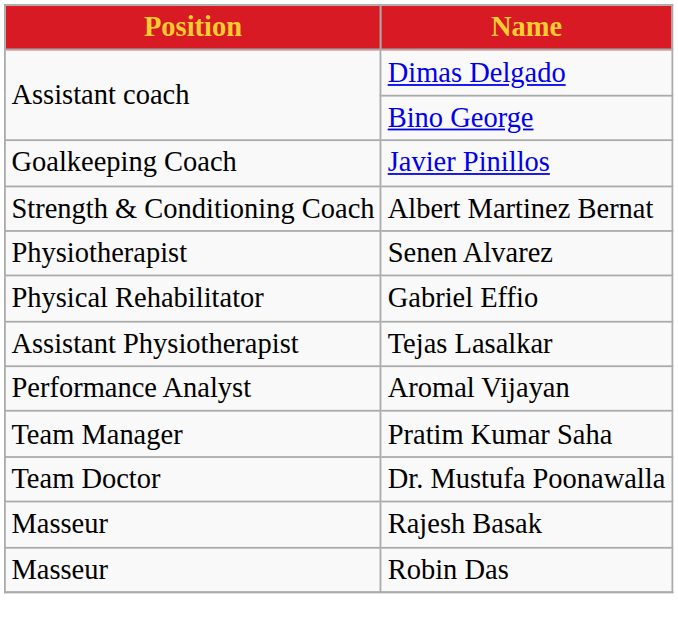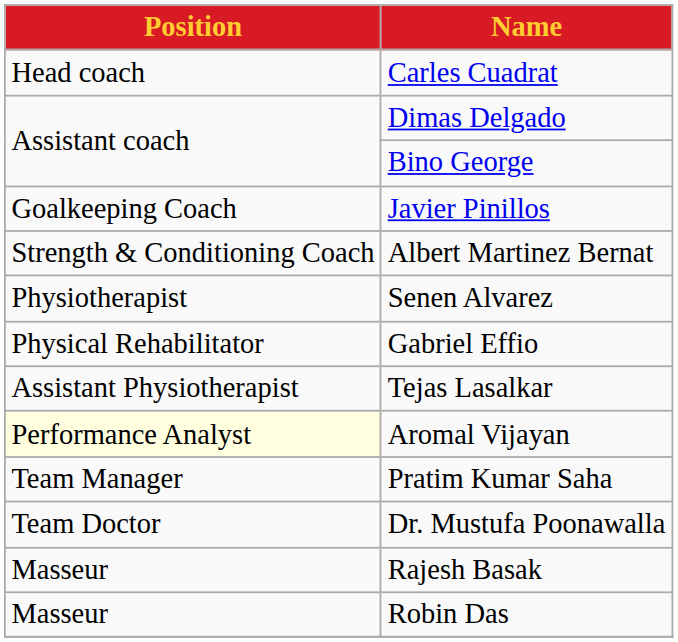+ row: Head coach | Carles Cuadrat
Aromal Vijayan | Position: no background -> lightyellow background
